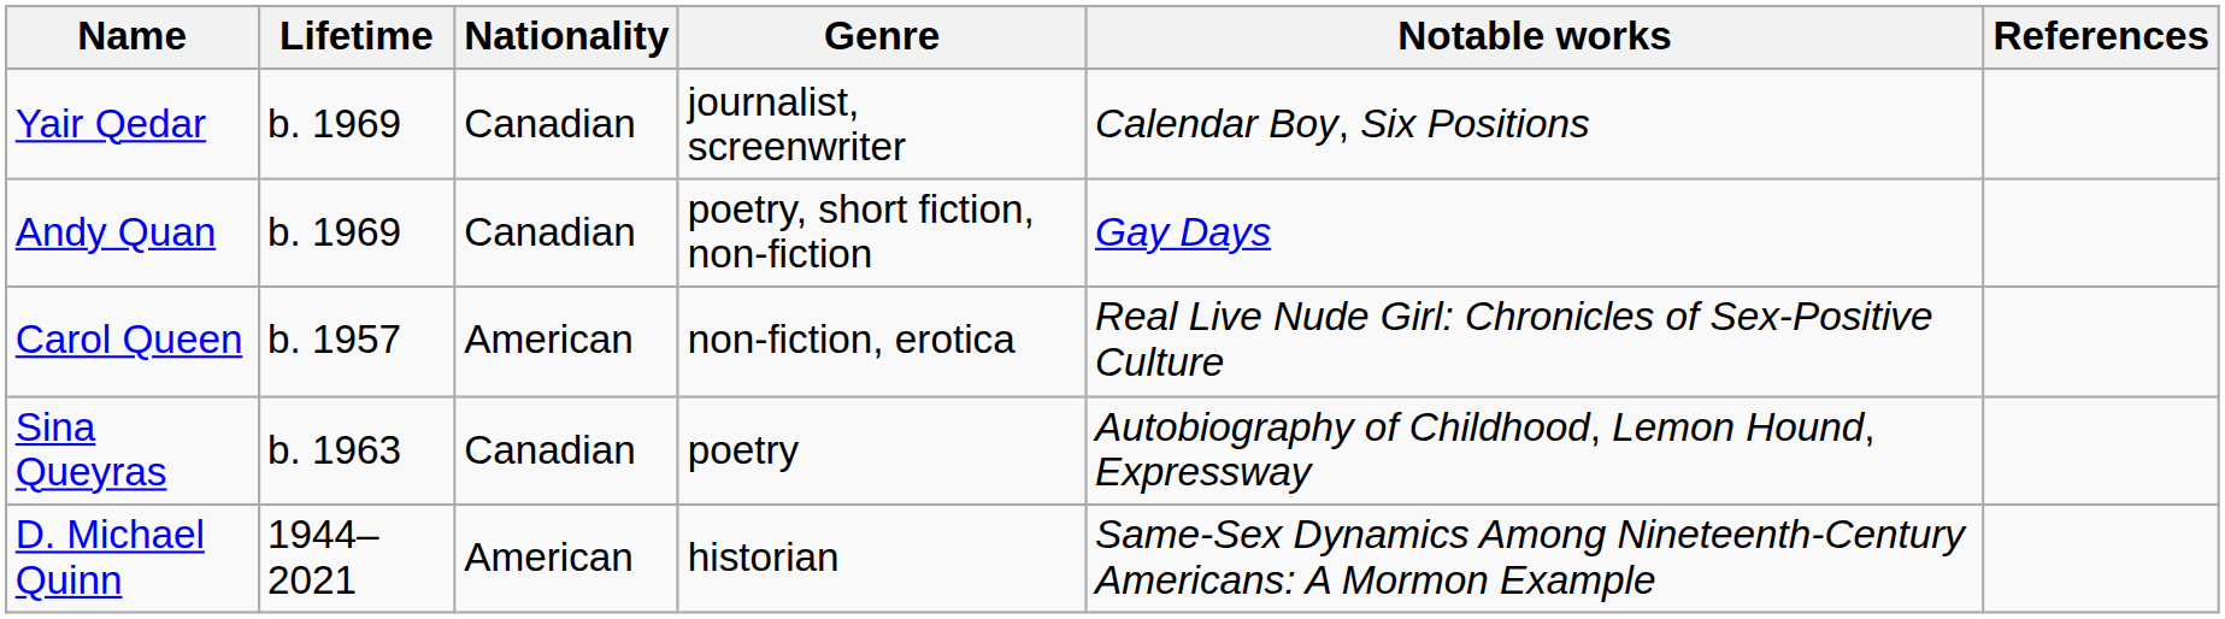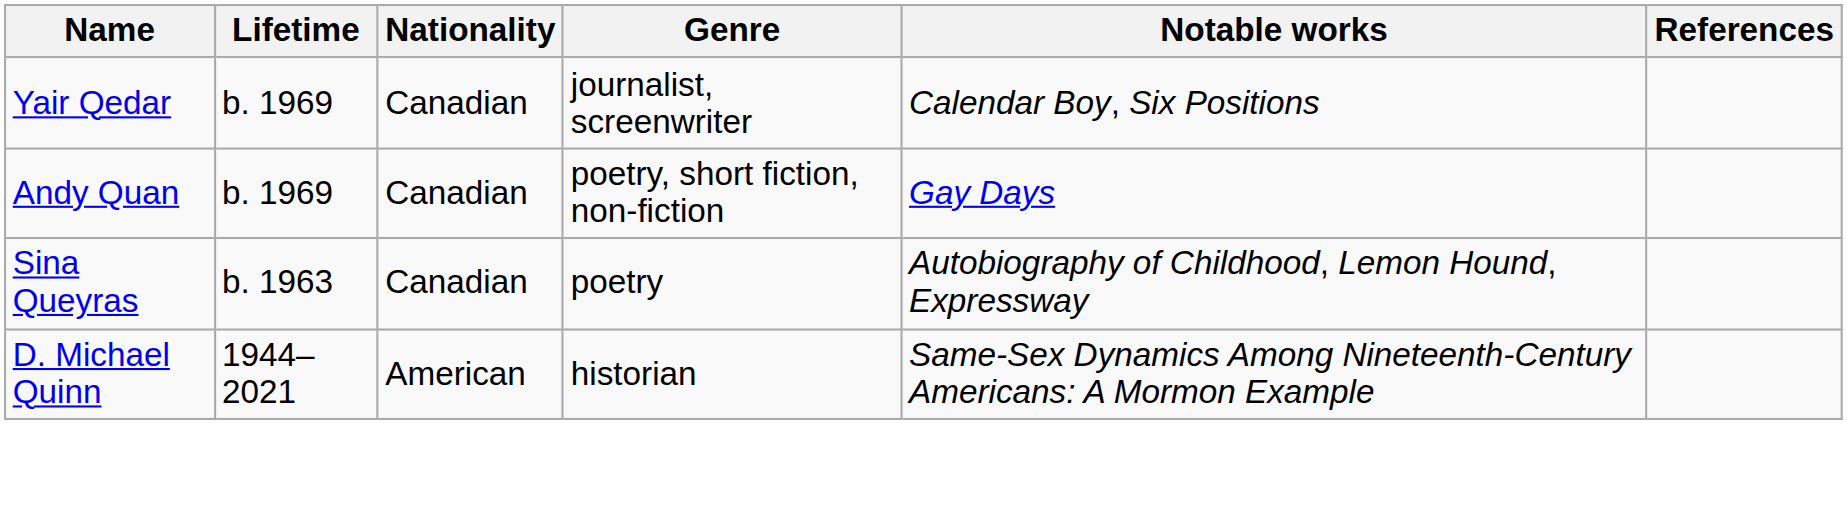- row: Carol Queen | b. 1957 | American | non-fiction, erotica | Real Live Nude Girl: Chronicles of Sex-Positive Culture
